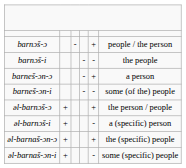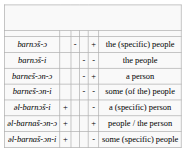barnɔš-ɔ | column 6: people / the person -> the (specific) people
- row: əl-barnɔš-ɔ | + | + | the person / people
əl-barnaš-ɔn-ɔ | column 6: the (specific) people -> people / the person
